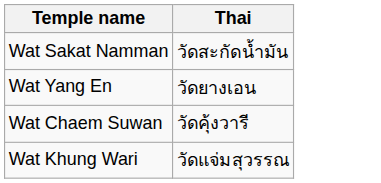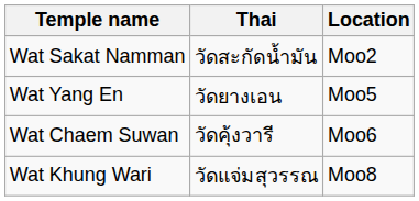+ column: Location | Moo2 | Moo5 | Moo6 | Moo8
